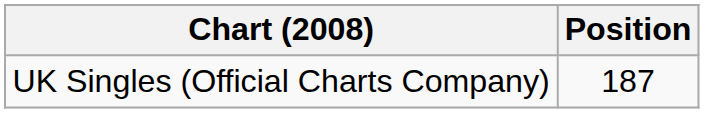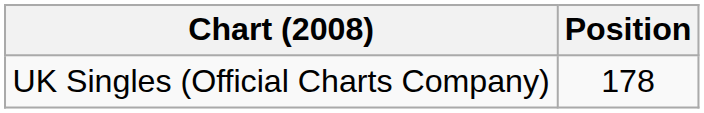UK Singles (Official Charts Company) | Position: 187 -> 178
